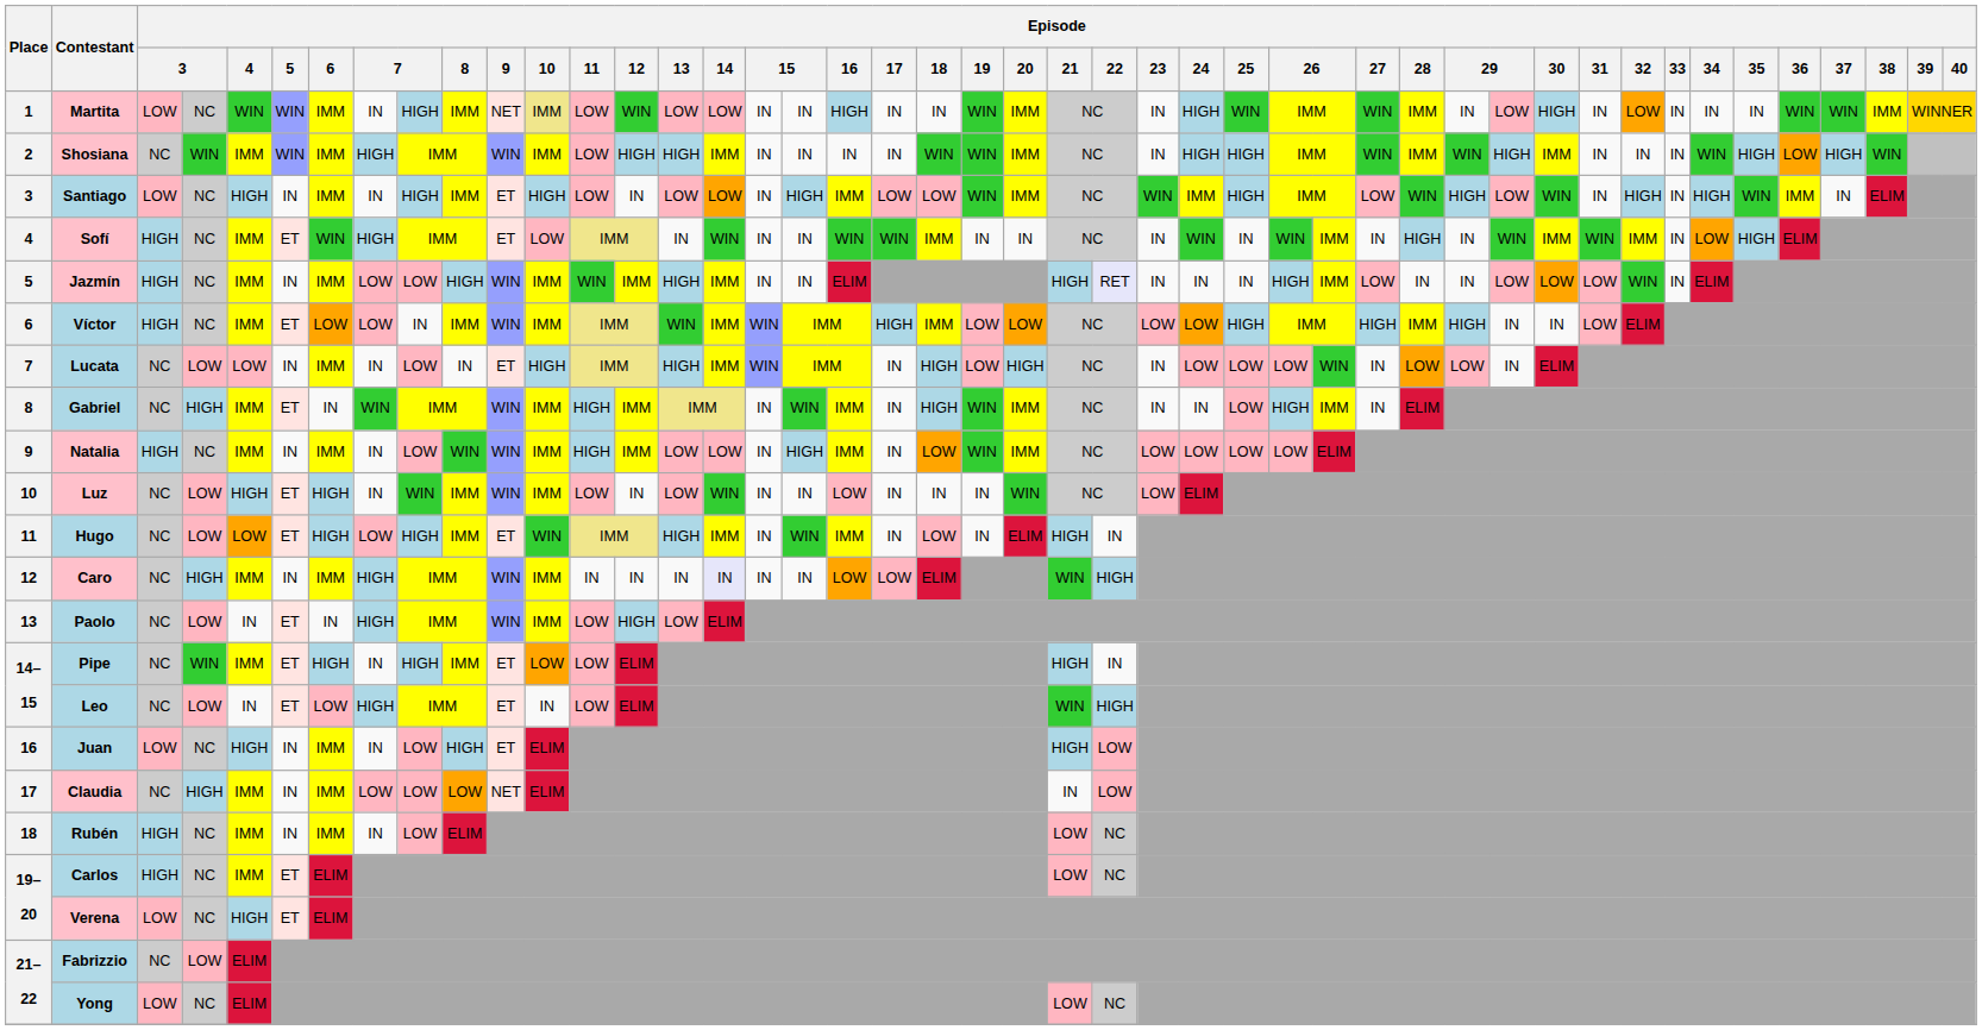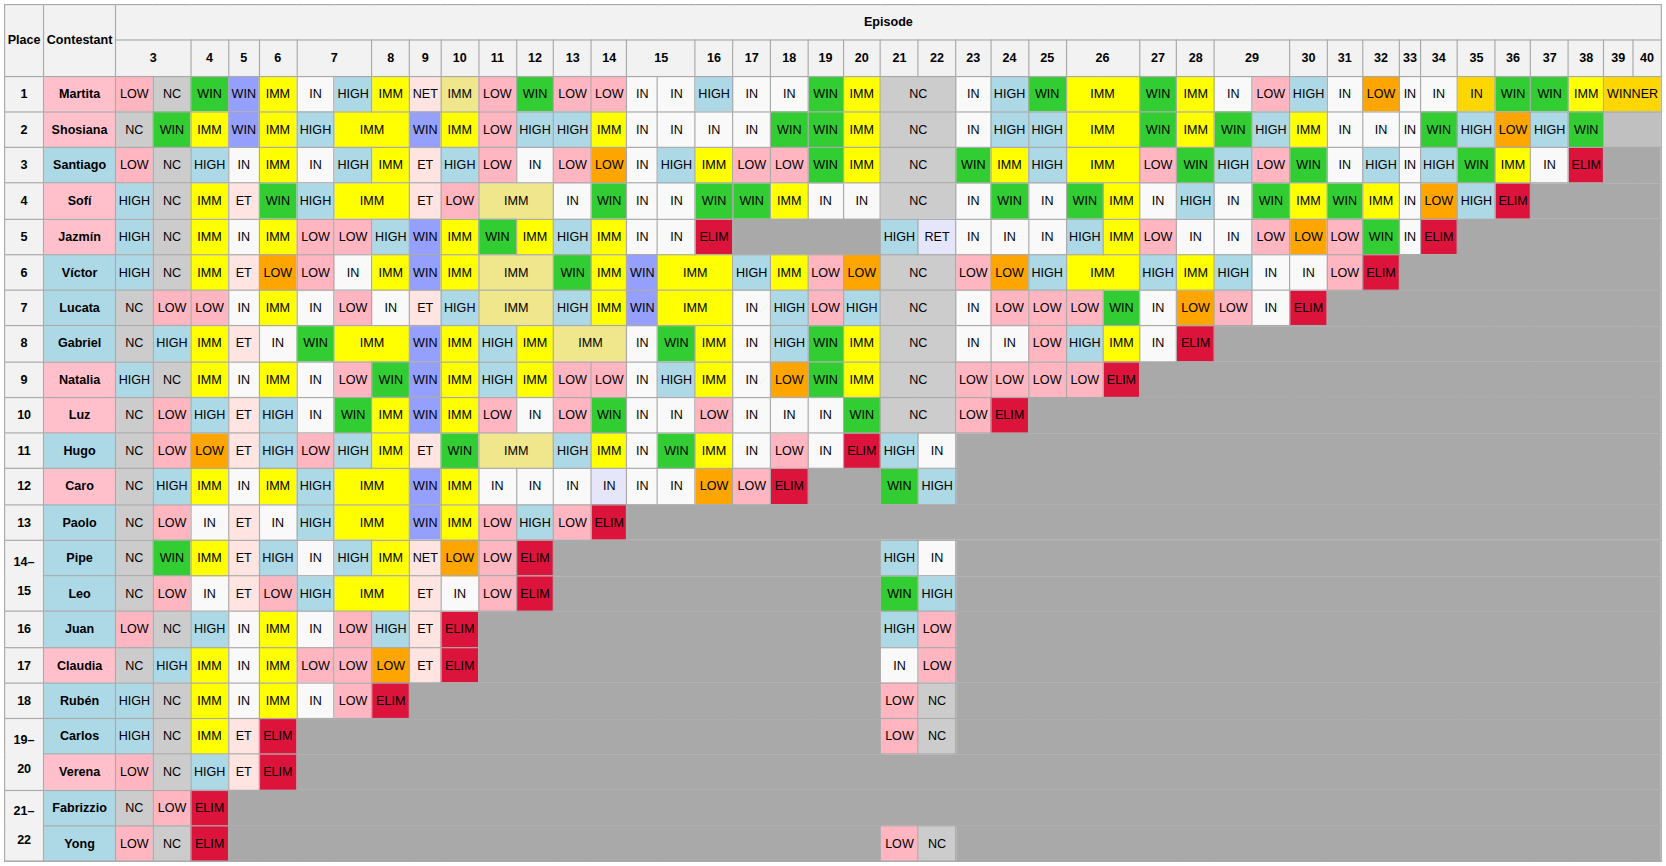Martita | Episode / 35: no background -> gold background
Pipe | Episode / 9: ET -> NET
Claudia | Episode / 9: NET -> ET
